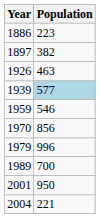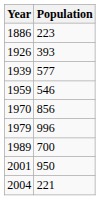- row: 1897 | 382
1926 | Population: 463 -> 393
1939 | Population: lightblue background -> no background
